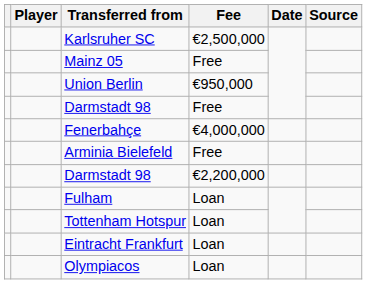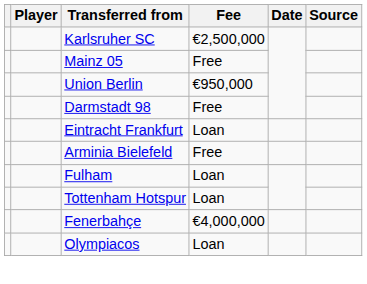rows swapped: Fenerbahçe <-> Eintracht Frankfurt
- row: Darmstadt 98 | €2,200,000
